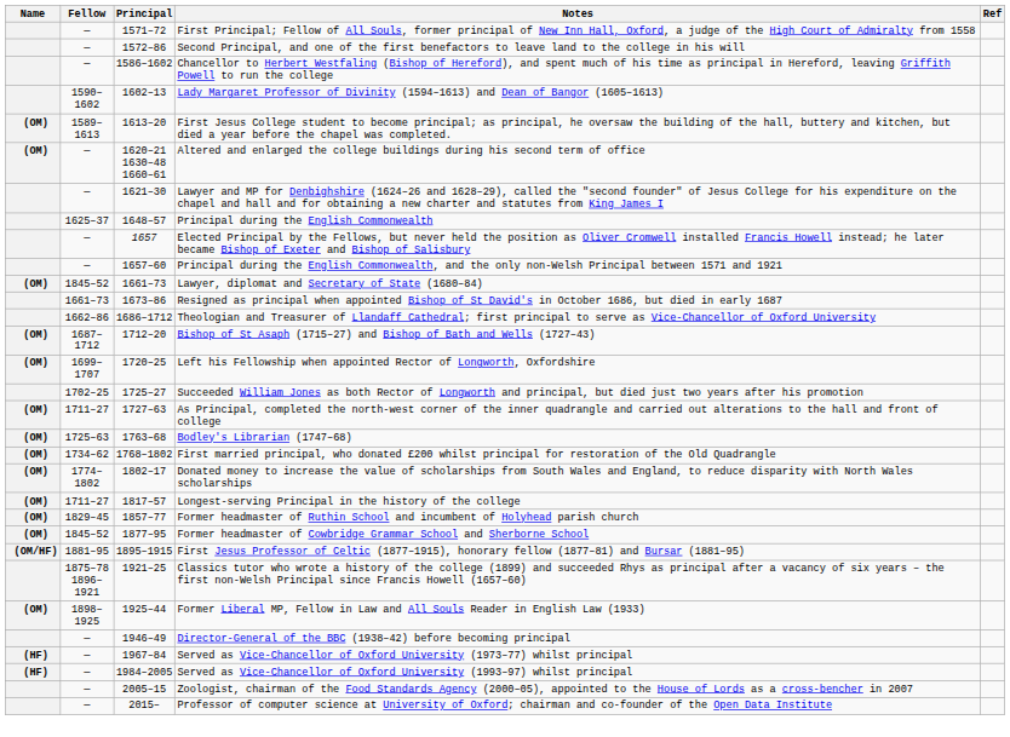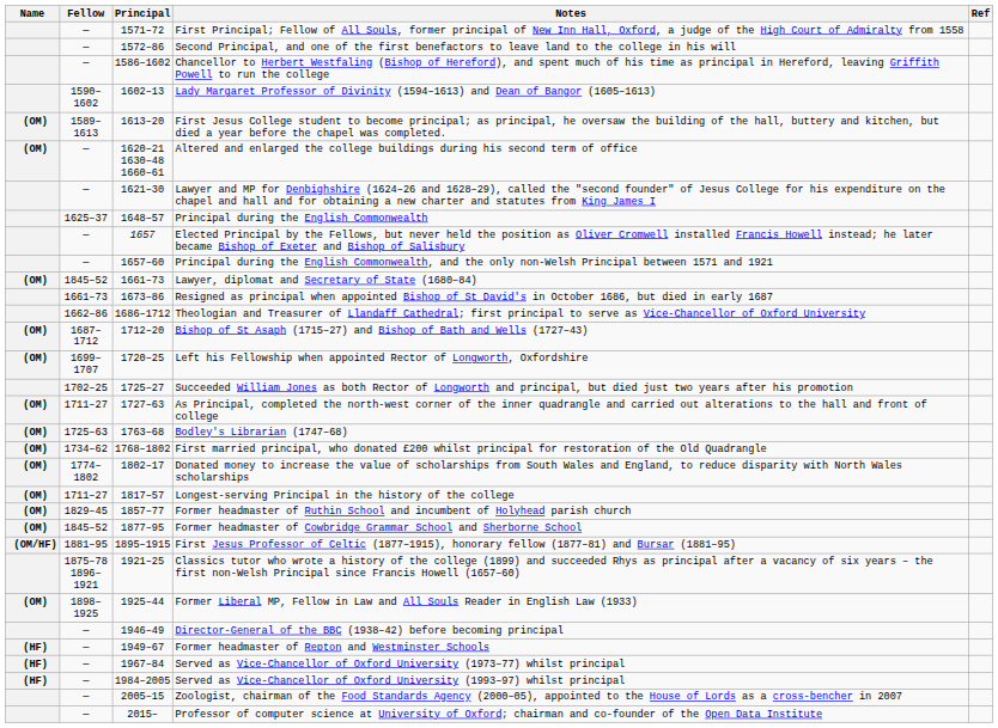+ row: (HF) | — | 1949–67 | Former headmaster of Repton and Westminster Schools
